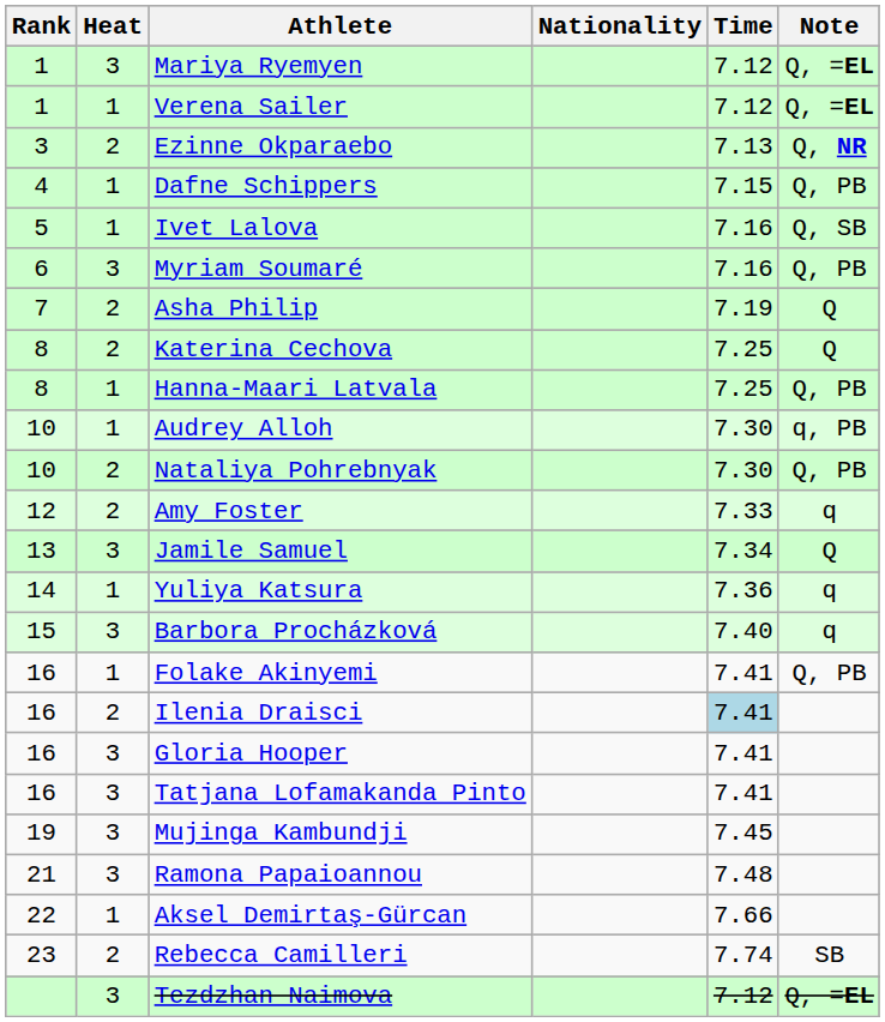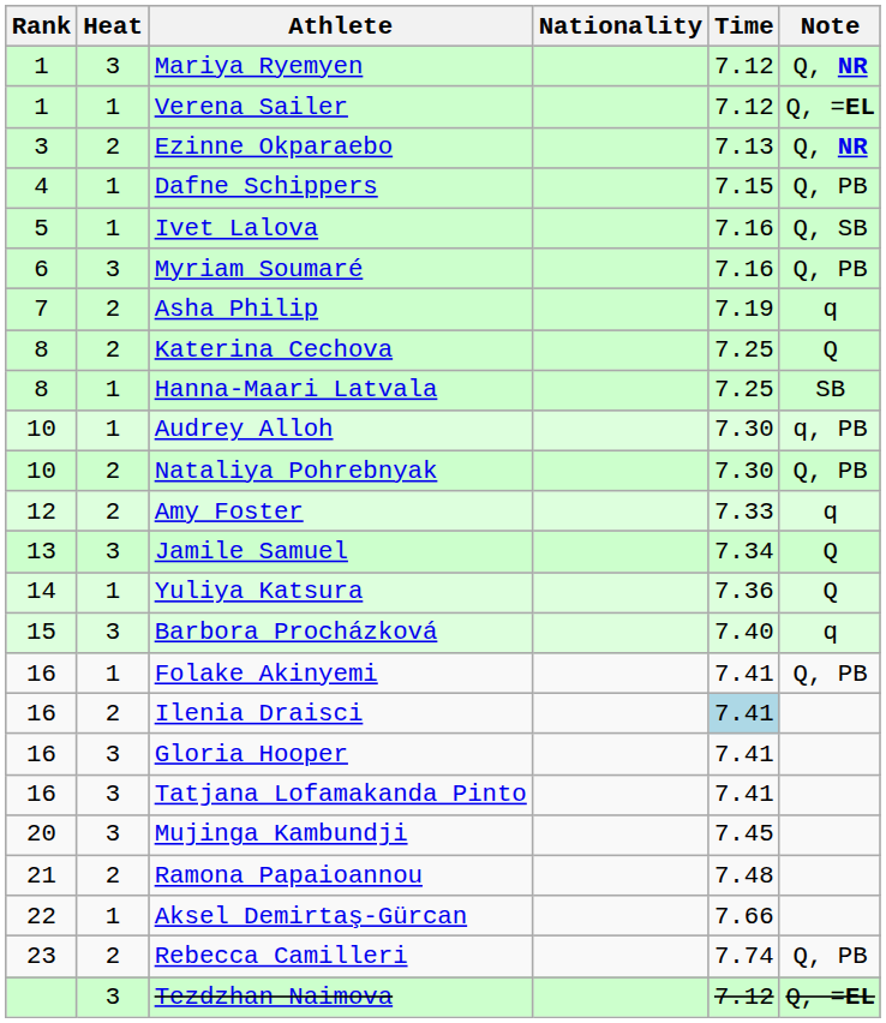Mariya Ryemyen | Note: Q, =EL -> Q, NR
Asha Philip | Note: Q -> q
Hanna-Maari Latvala | Note: Q, PB -> SB
Yuliya Katsura | Note: q -> Q
Mujinga Kambundji | Rank: 19 -> 20
Ramona Papaioannou | Heat: 3 -> 2
Rebecca Camilleri | Note: SB -> Q, PB
